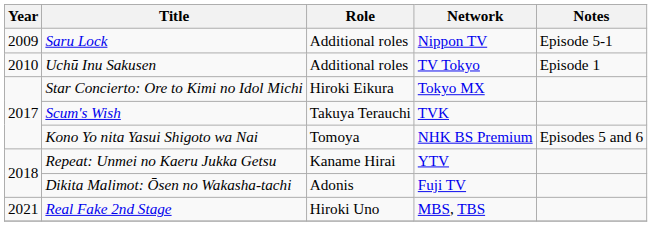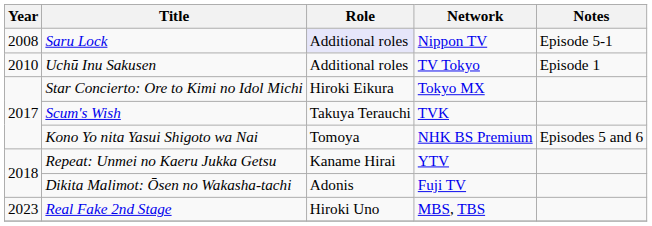Saru Lock | Year: 2009 -> 2008
Saru Lock | Role: no background -> lavender background
Real Fake 2nd Stage | Year: 2021 -> 2023
